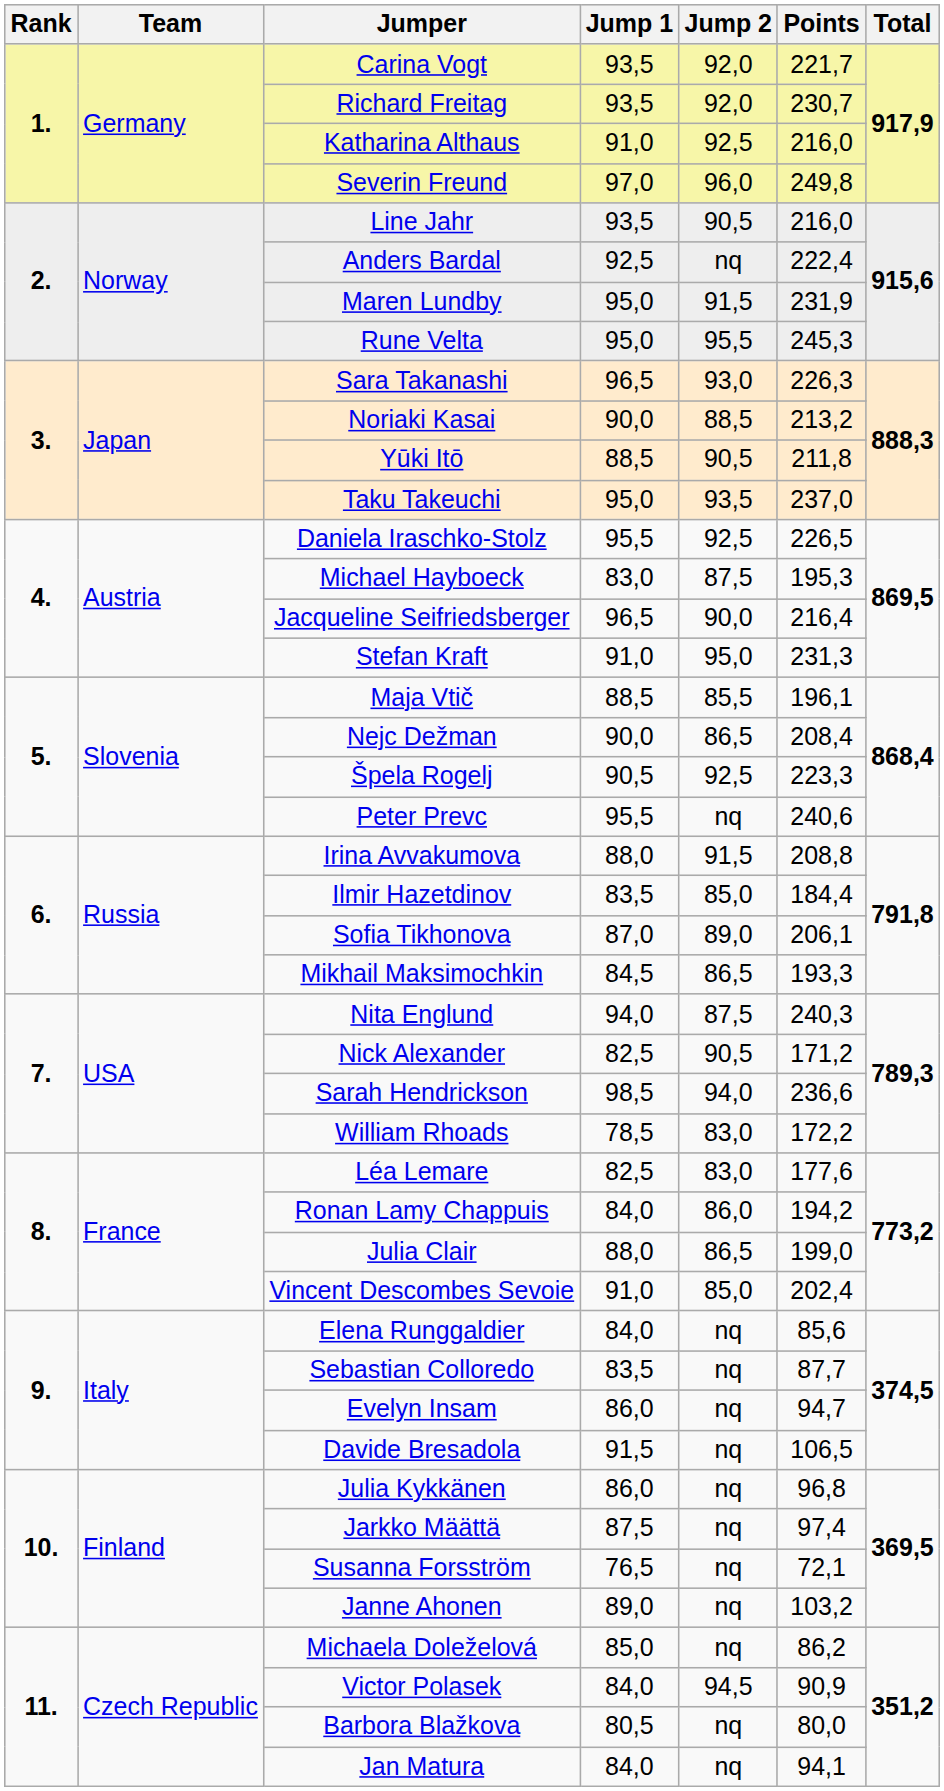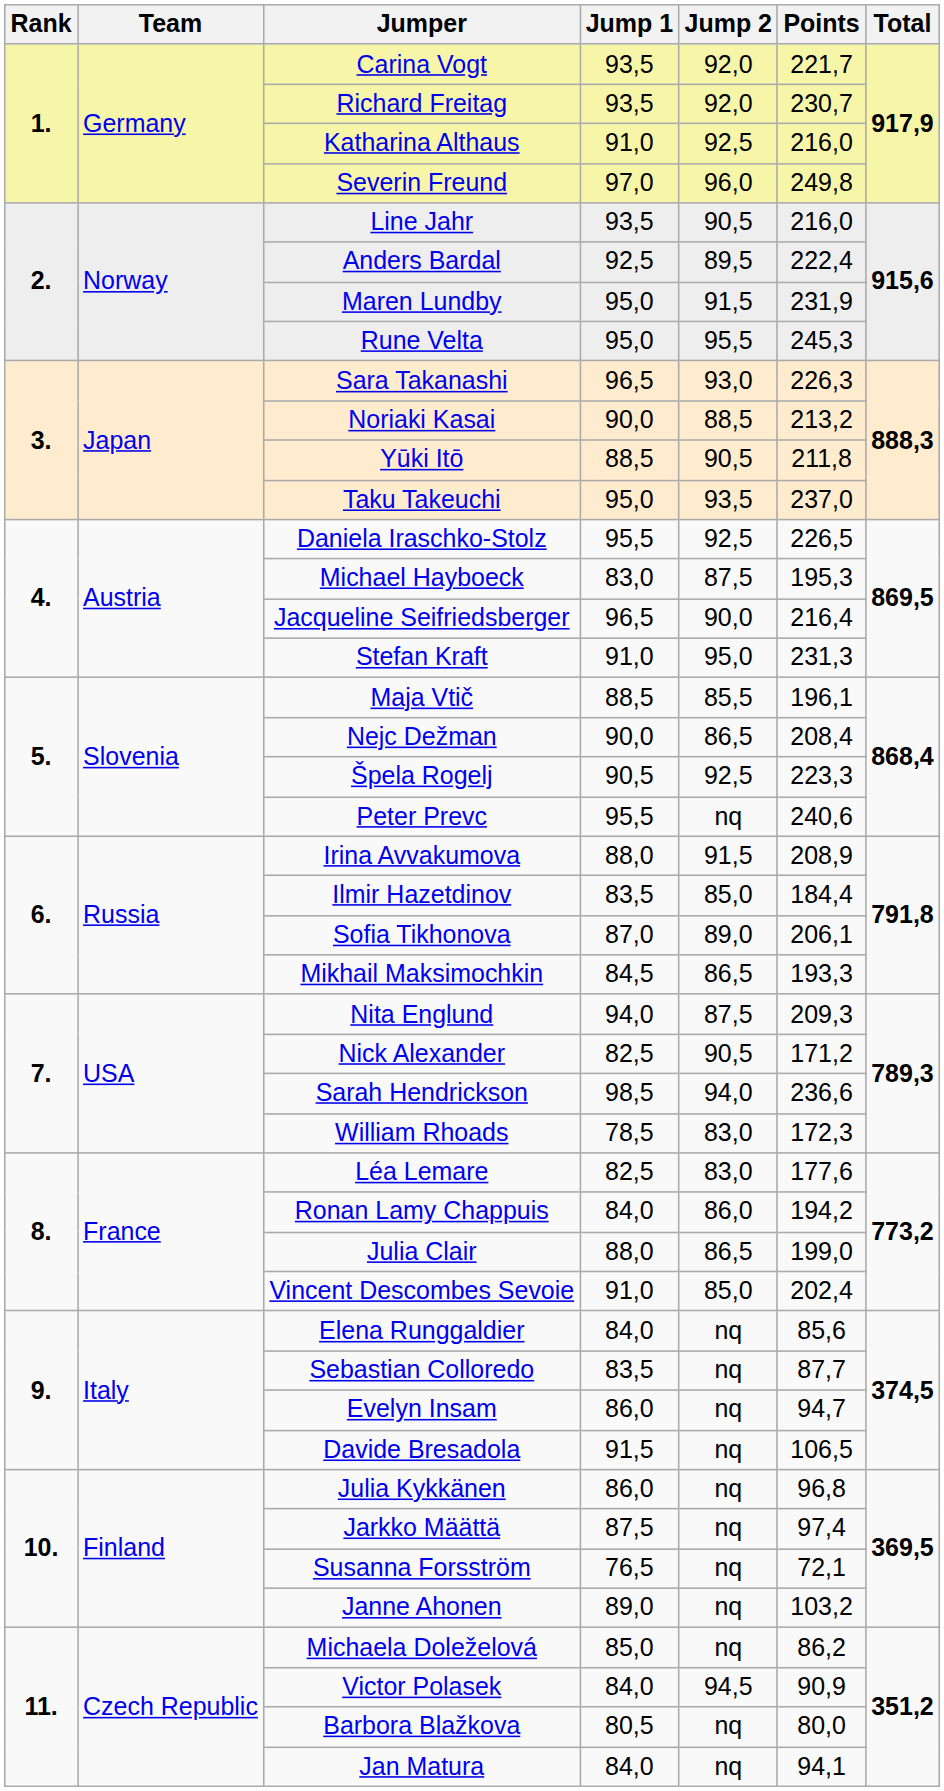Anders Bardal | Jump 2: nq -> 89,5
Irina Avvakumova | Points: 208,8 -> 208,9
Nita Englund | Points: 240,3 -> 209,3
William Rhoads | Points: 172,2 -> 172,3
